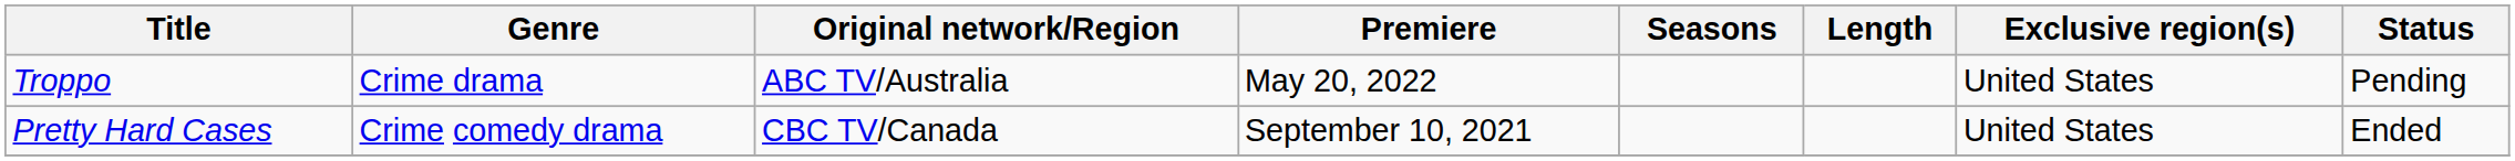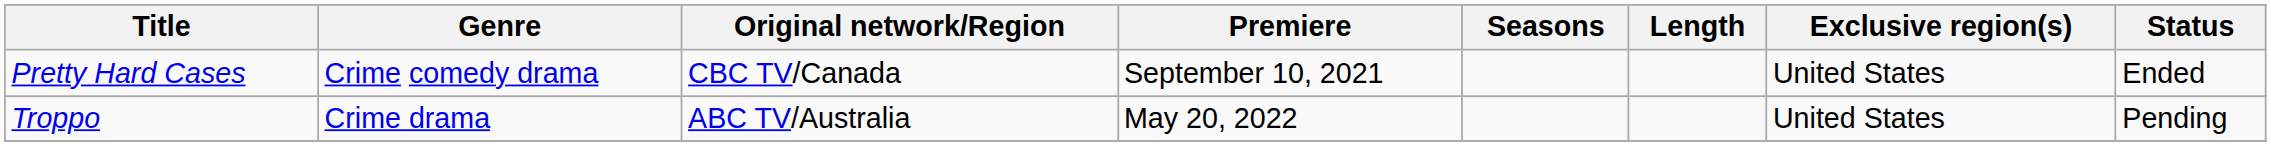rows swapped: Pretty Hard Cases <-> Troppo
